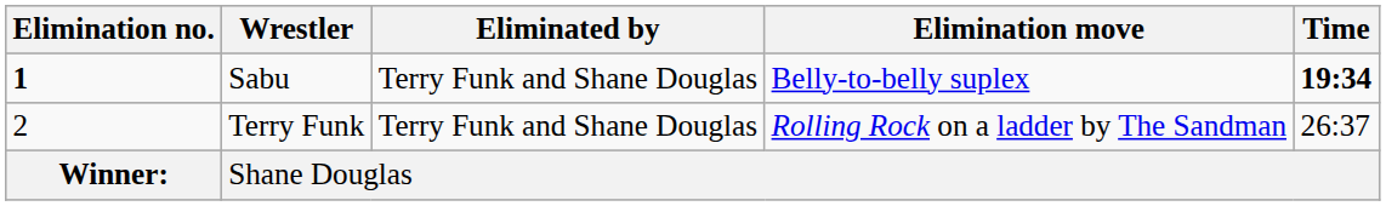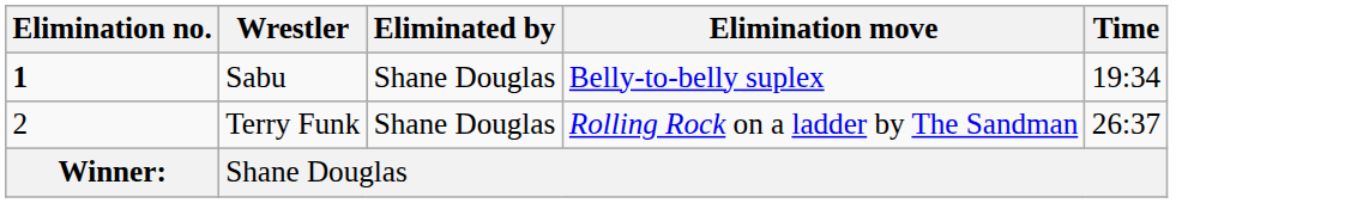Sabu | Eliminated by: Terry Funk and Shane Douglas -> Shane Douglas
Sabu | Time: bold -> normal
Terry Funk | Eliminated by: Terry Funk and Shane Douglas -> Shane Douglas
